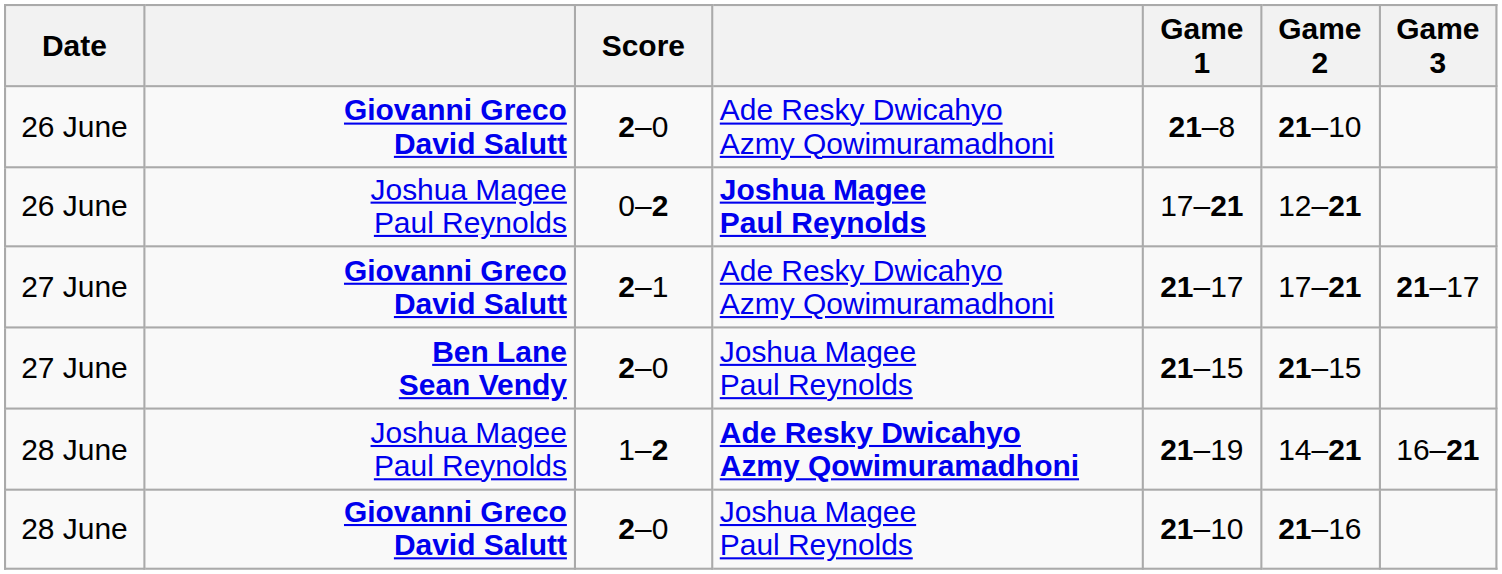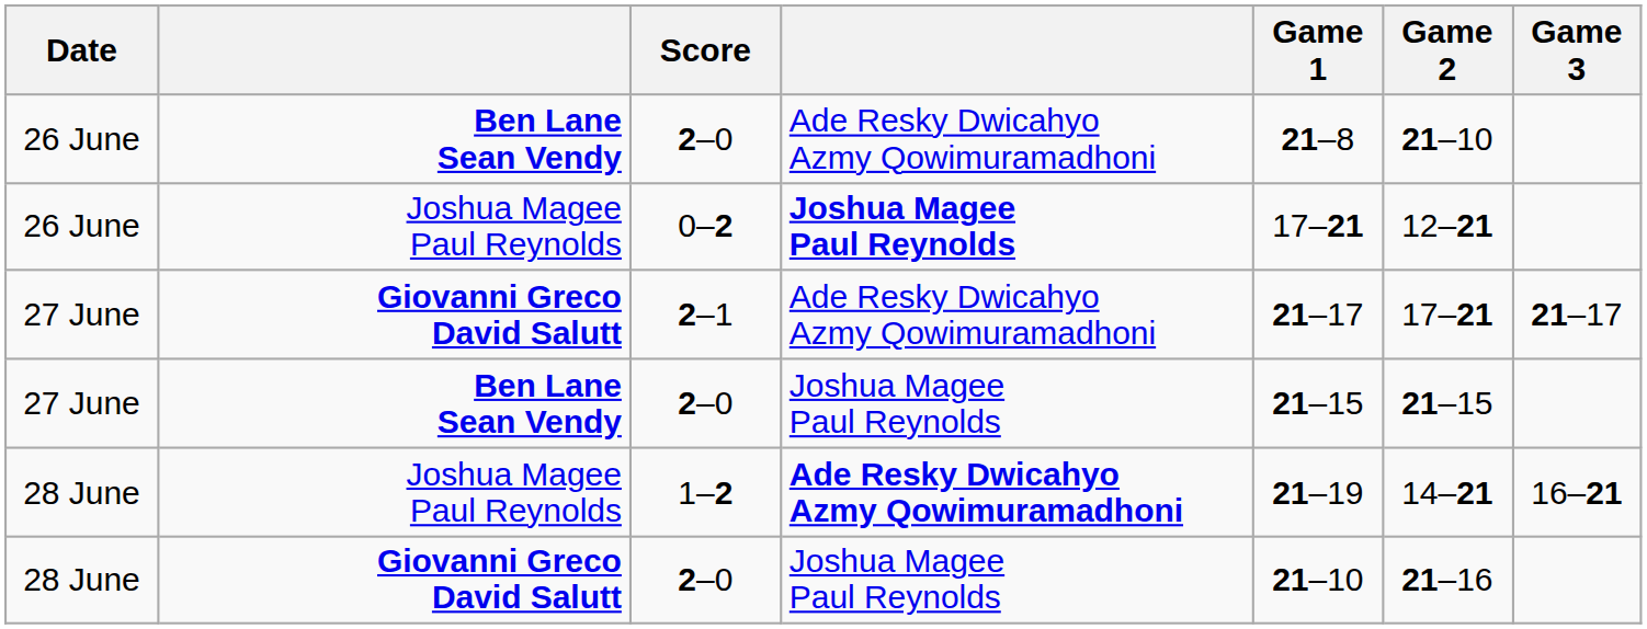26 June / 2–0 | column 2: Giovanni Greco David Salutt -> Ben Lane Sean Vendy
